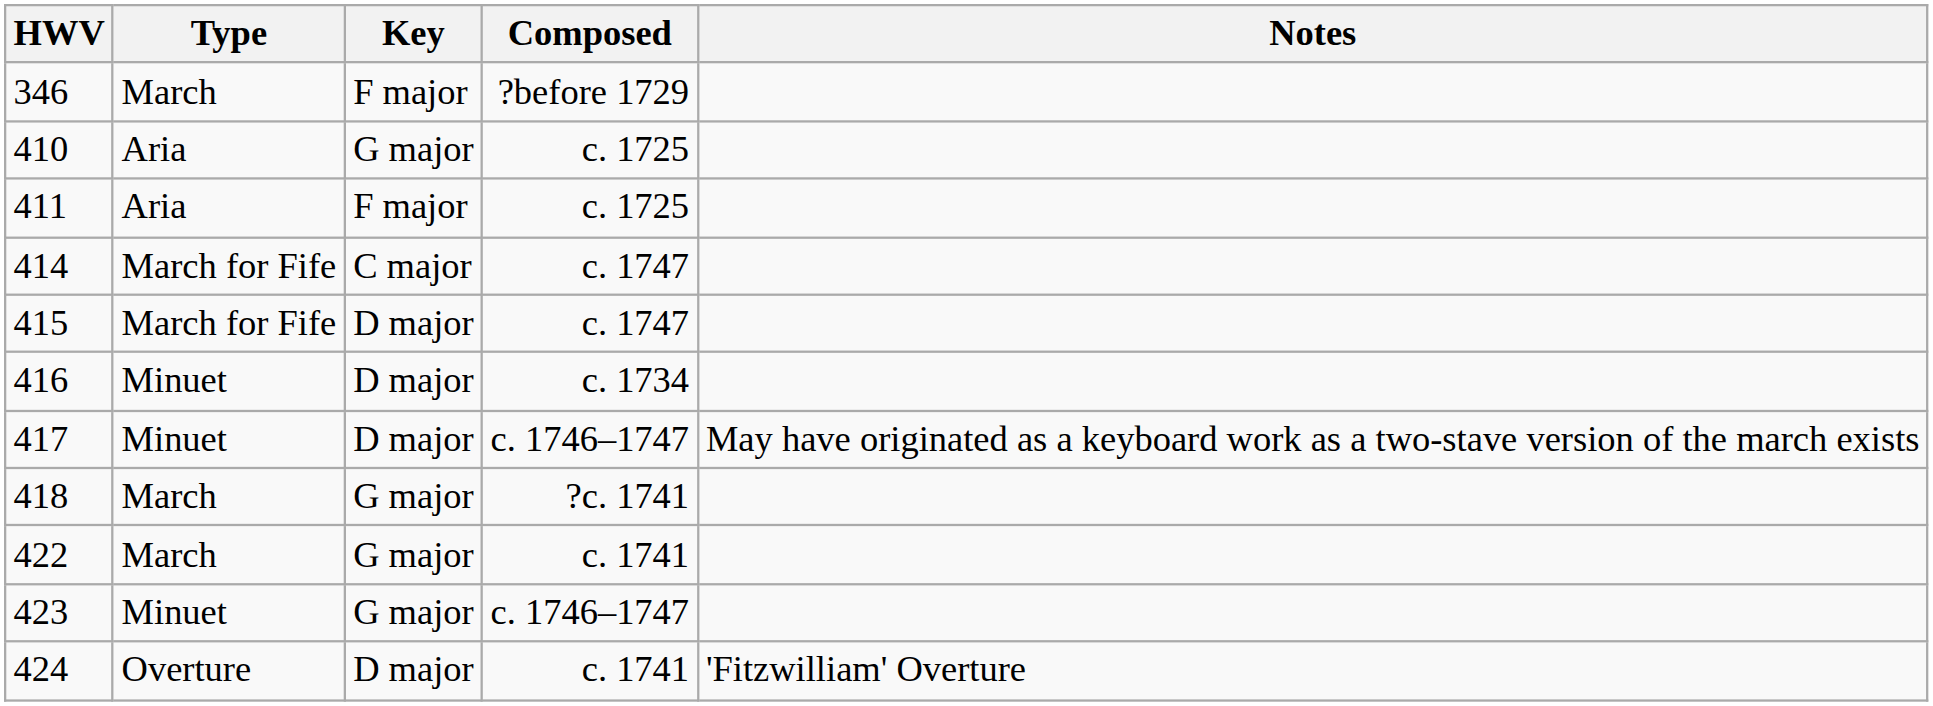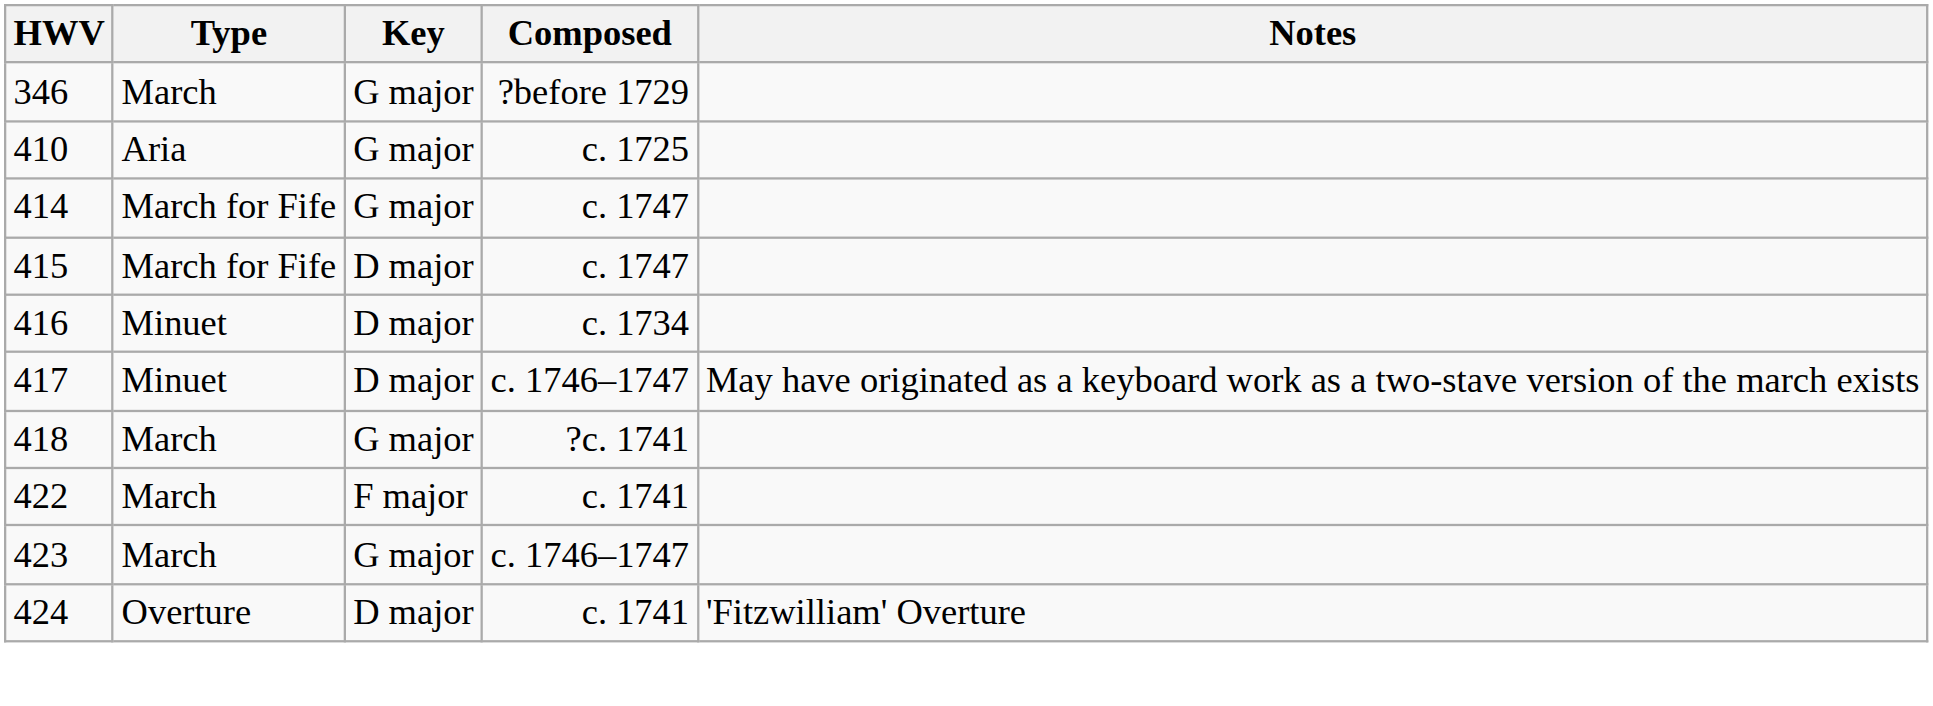346 | Key: F major -> G major
- row: 411 | Aria | F major | c. 1725
414 | Key: C major -> G major
422 | Key: G major -> F major
423 | Type: Minuet -> March
